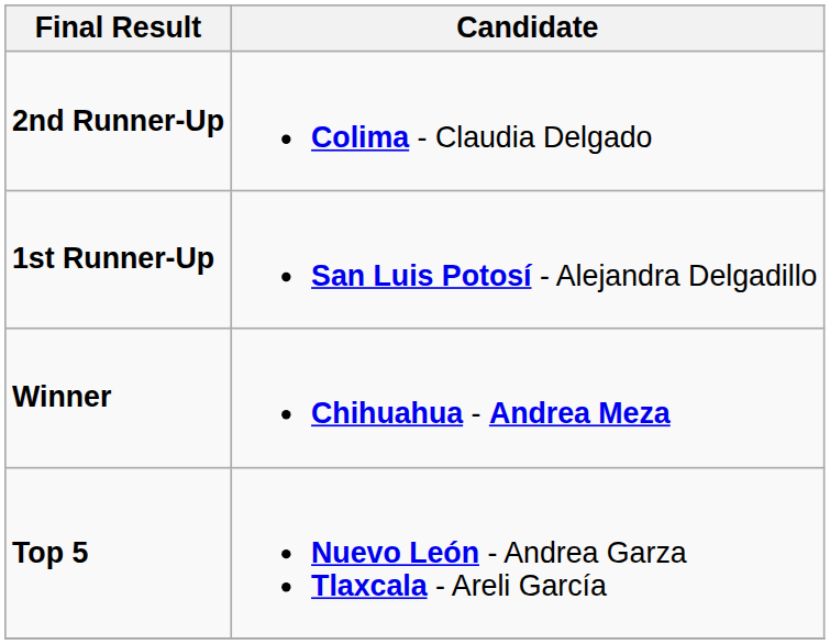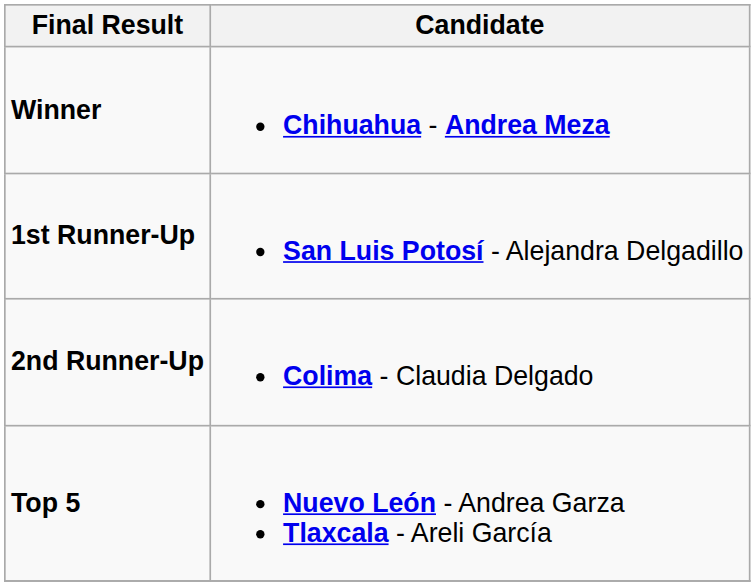rows swapped: Winner <-> 2nd Runner-Up
